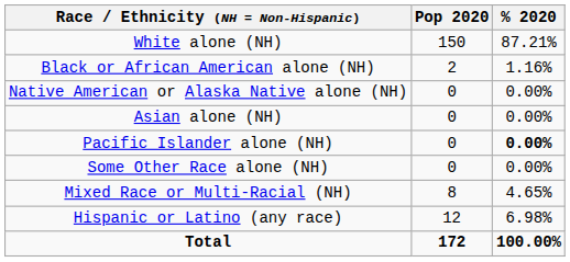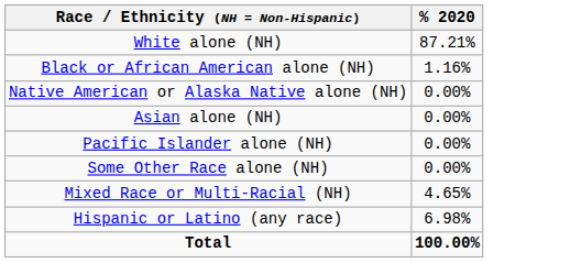- column: Pop 2020 | 150 | 2 | 0 | 0 | 0 | 0 | 8 | 12 | 172
Pacific Islander alone (NH) | % 2020: bold -> normal
